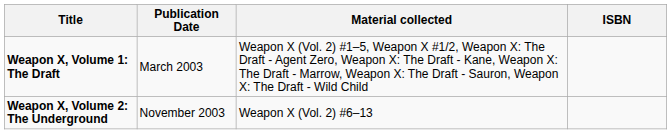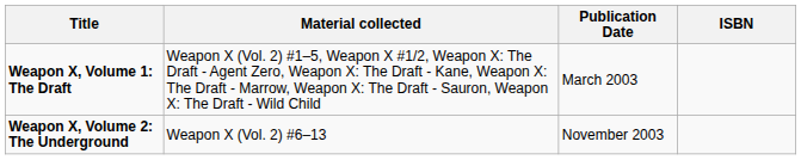columns swapped: Material collected <-> Publication Date
